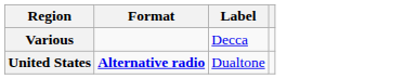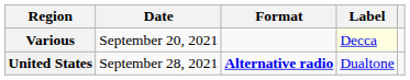+ column: Date | September 20, 2021 | September 28, 2021
Various | Label: no background -> lightyellow background
